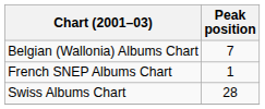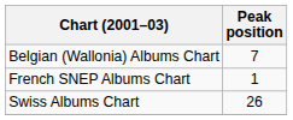Swiss Albums Chart | Peak position: 28 -> 26
